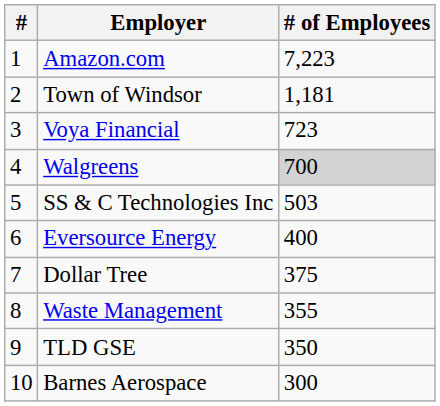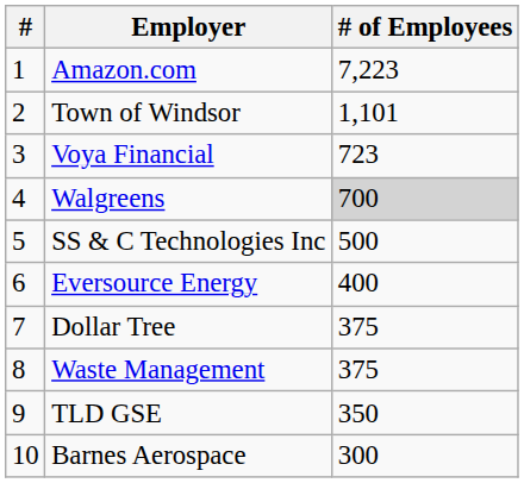Town of Windsor | # of Employees: 1,181 -> 1,101
SS & C Technologies Inc | # of Employees: 503 -> 500
Waste Management | # of Employees: 355 -> 375
